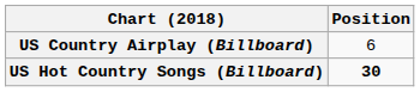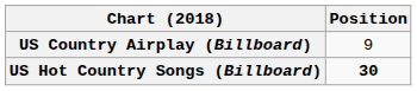US Country Airplay (Billboard) | Position: 6 -> 9
